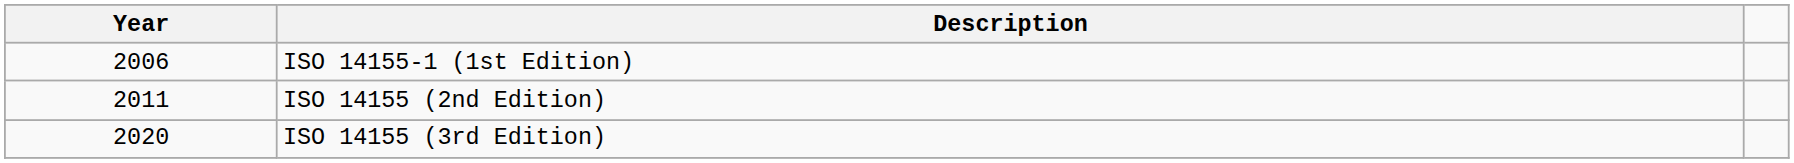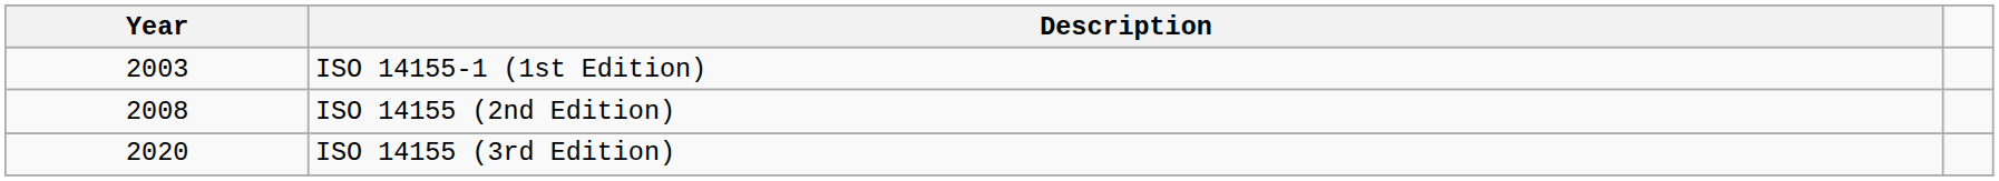ISO 14155-1 (1st Edition) | Year: 2006 -> 2003
ISO 14155 (2nd Edition) | Year: 2011 -> 2008
